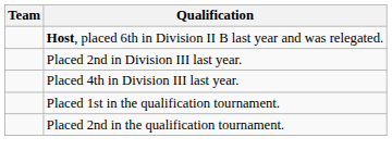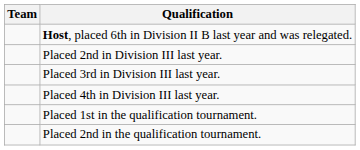+ row: Placed 3rd in Division III last year.
